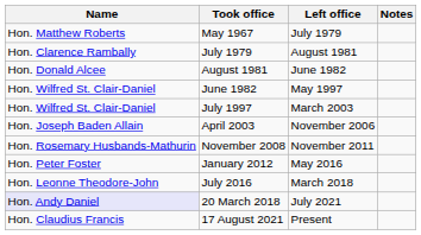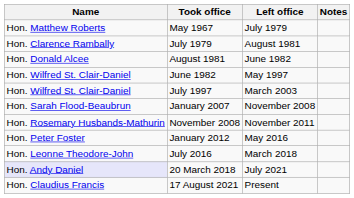- row: Hon. Joseph Baden Allain | April 2003 | November 2006
+ row: Hon. Sarah Flood-Beaubrun | January 2007 | November 2008
